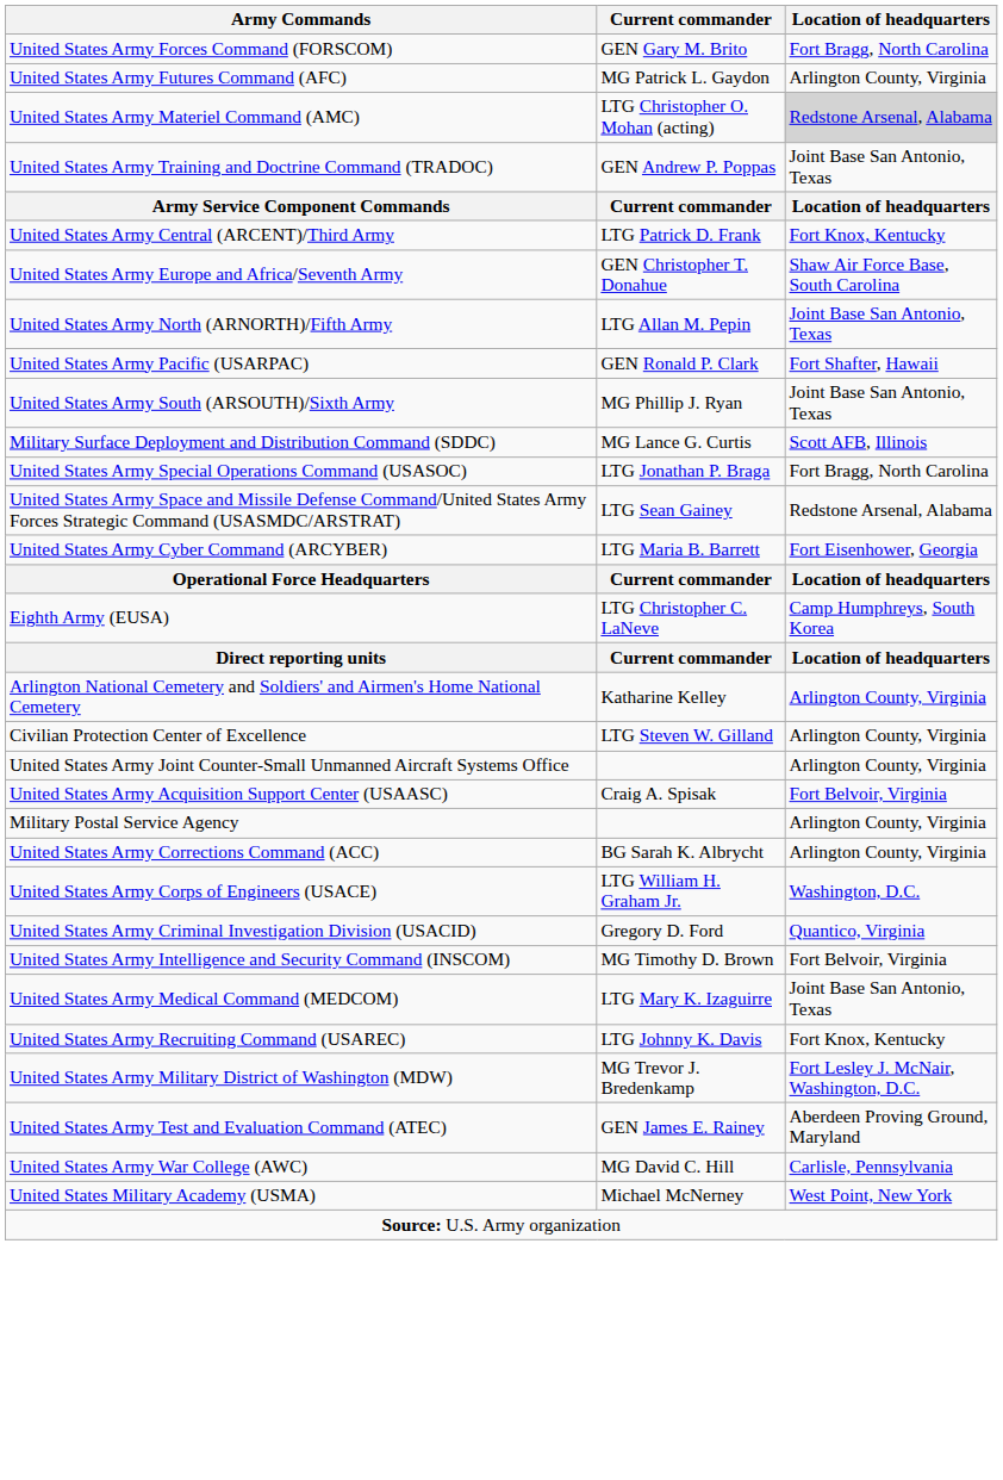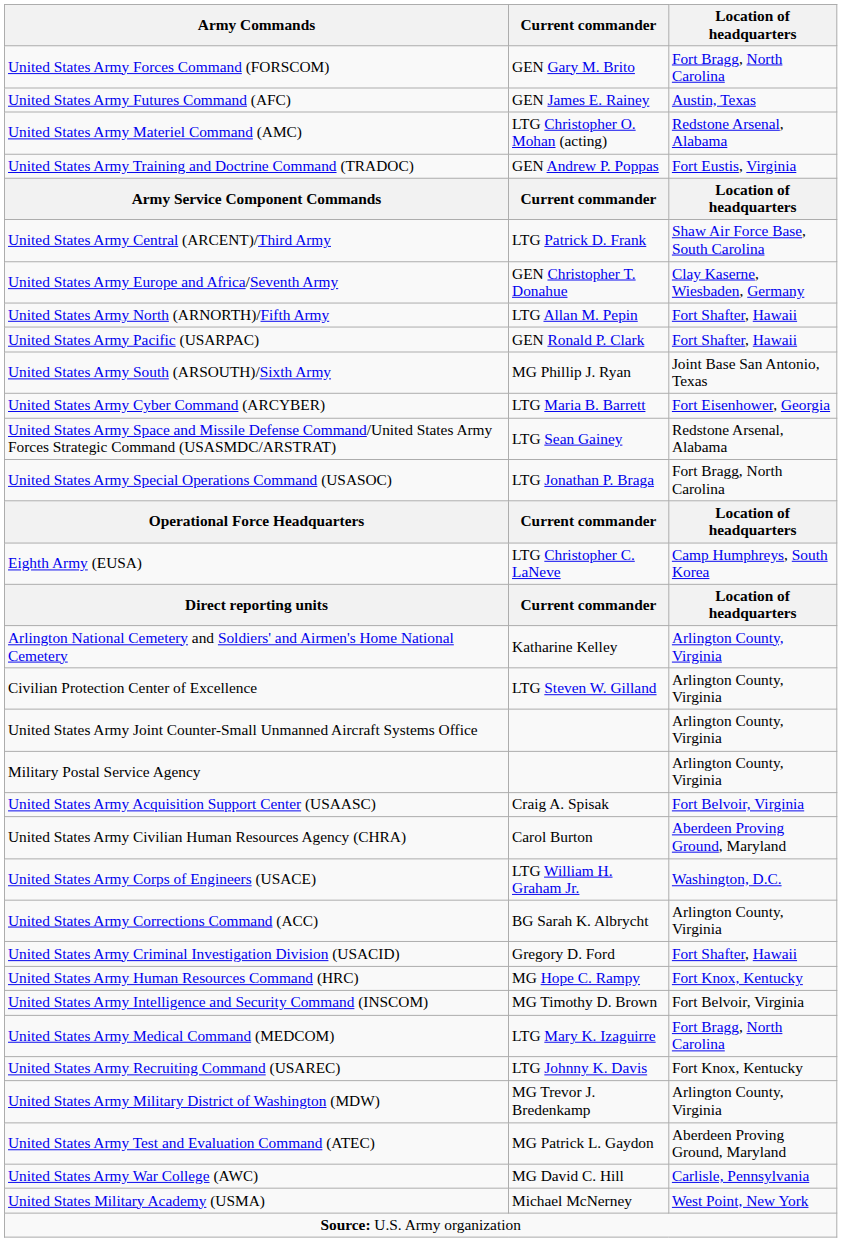United States Army Futures Command (AFC) | Current commander: MG Patrick L. Gaydon -> GEN James E. Rainey
United States Army Futures Command (AFC) | Location of headquarters: Arlington County, Virginia -> Austin, Texas
United States Army Materiel Command (AMC) | Location of headquarters: lightgrey background -> no background
United States Army Training and Doctrine Command (TRADOC) | Location of headquarters: Joint Base San Antonio, Texas -> Fort Eustis, Virginia
United States Army Central (ARCENT)/Third Army | Location of headquarters: Fort Knox, Kentucky -> Shaw Air Force Base, South Carolina
United States Army Europe and Africa/Seventh Army | Location of headquarters: Shaw Air Force Base, South Carolina -> Clay Kaserne, Wiesbaden, Germany
United States Army North (ARNORTH)/Fifth Army | Location of headquarters: Joint Base San Antonio, Texas -> Fort Shafter, Hawaii
- row: Military Surface Deployment and Distribution Command (SDDC) | MG Lance G. Curtis | Scott AFB, Illinois
rows swapped: United States Army Cyber Command (ARCYBER) <-> United States Army Special Operations Command (USASOC)
rows swapped: Military Postal Service Agency <-> United States Army Acquisition Support Center (USAASC)
+ row: United States Army Civilian Human Resources Agency (CHRA) | Carol Burton | Aberdeen Proving Ground, Maryland
rows swapped: United States Army Corps of Engineers (USACE) <-> United States Army Corrections Command (ACC)
United States Army Criminal Investigation Division (USACID) | Location of headquarters: Quantico, Virginia -> Fort Shafter, Hawaii
+ row: United States Army Human Resources Command (HRC) | MG Hope C. Rampy | Fort Knox, Kentucky
United States Army Medical Command (MEDCOM) | Location of headquarters: Joint Base San Antonio, Texas -> Fort Bragg, North Carolina
United States Army Military District of Washington (MDW) | Location of headquarters: Fort Lesley J. McNair, Washington, D.C. -> Arlington County, Virginia
United States Army Test and Evaluation Command (ATEC) | Current commander: GEN James E. Rainey -> MG Patrick L. Gaydon
